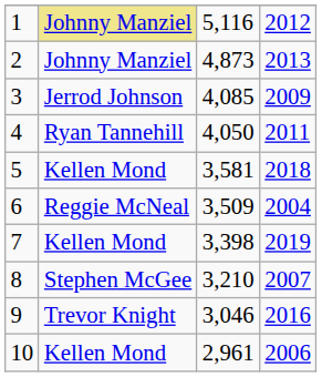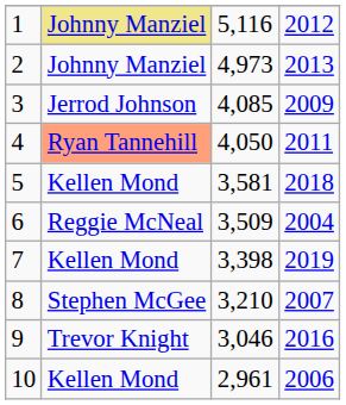2 | column 3: 4,873 -> 4,973
4 | column 2: no background -> lightsalmon background
